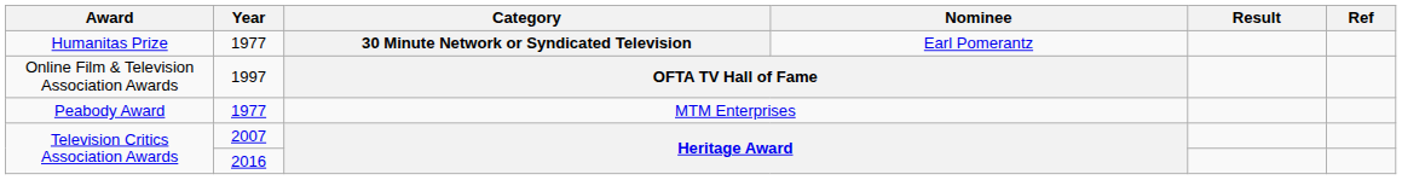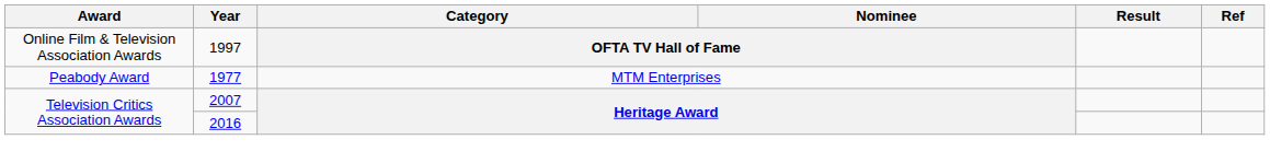- row: Humanitas Prize | 1977 | 30 Minute Network or Syndicated Television | Earl Pomerantz
